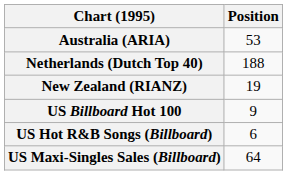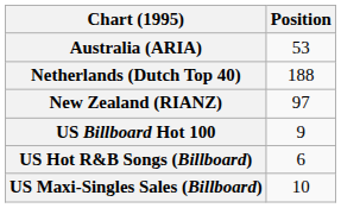New Zealand (RIANZ) | Position: 19 -> 97
US Maxi-Singles Sales (Billboard) | Position: 64 -> 10
